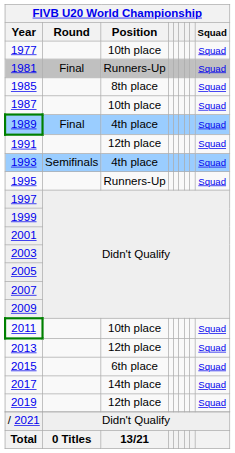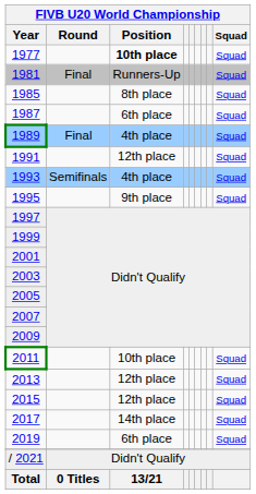1977 | FIVB U20 World Championship / Position: normal -> bold
1987 | FIVB U20 World Championship / Position: 10th place -> 6th place
1995 | FIVB U20 World Championship / Position: Runners-Up -> 9th place
2015 | FIVB U20 World Championship / Position: 6th place -> 12th place
2019 | FIVB U20 World Championship / Position: 12th place -> 6th place
